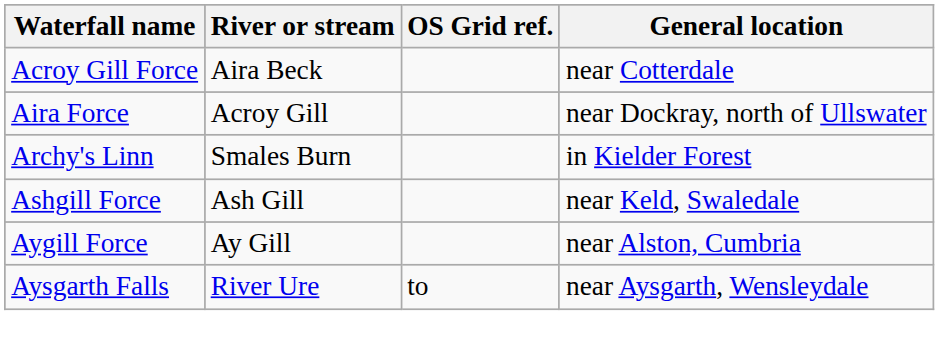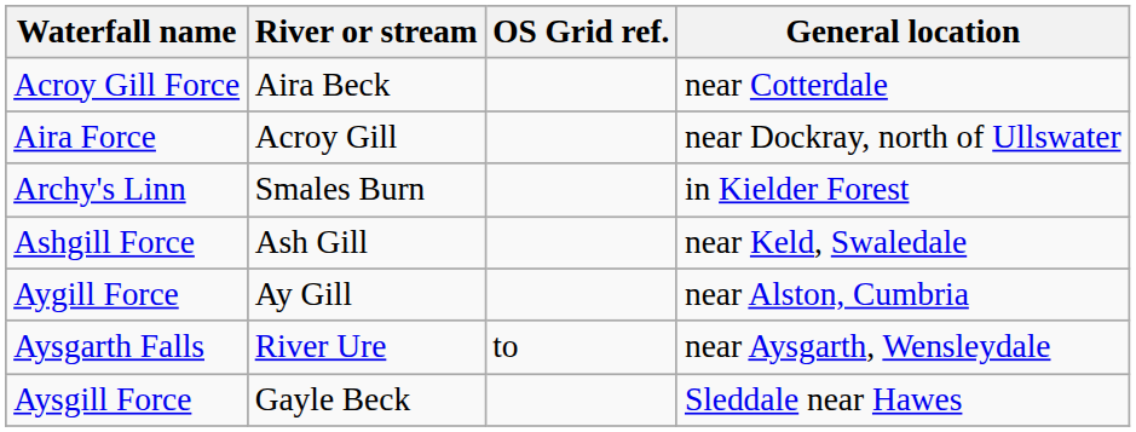+ row: Aysgill Force | Gayle Beck | Sleddale near Hawes
